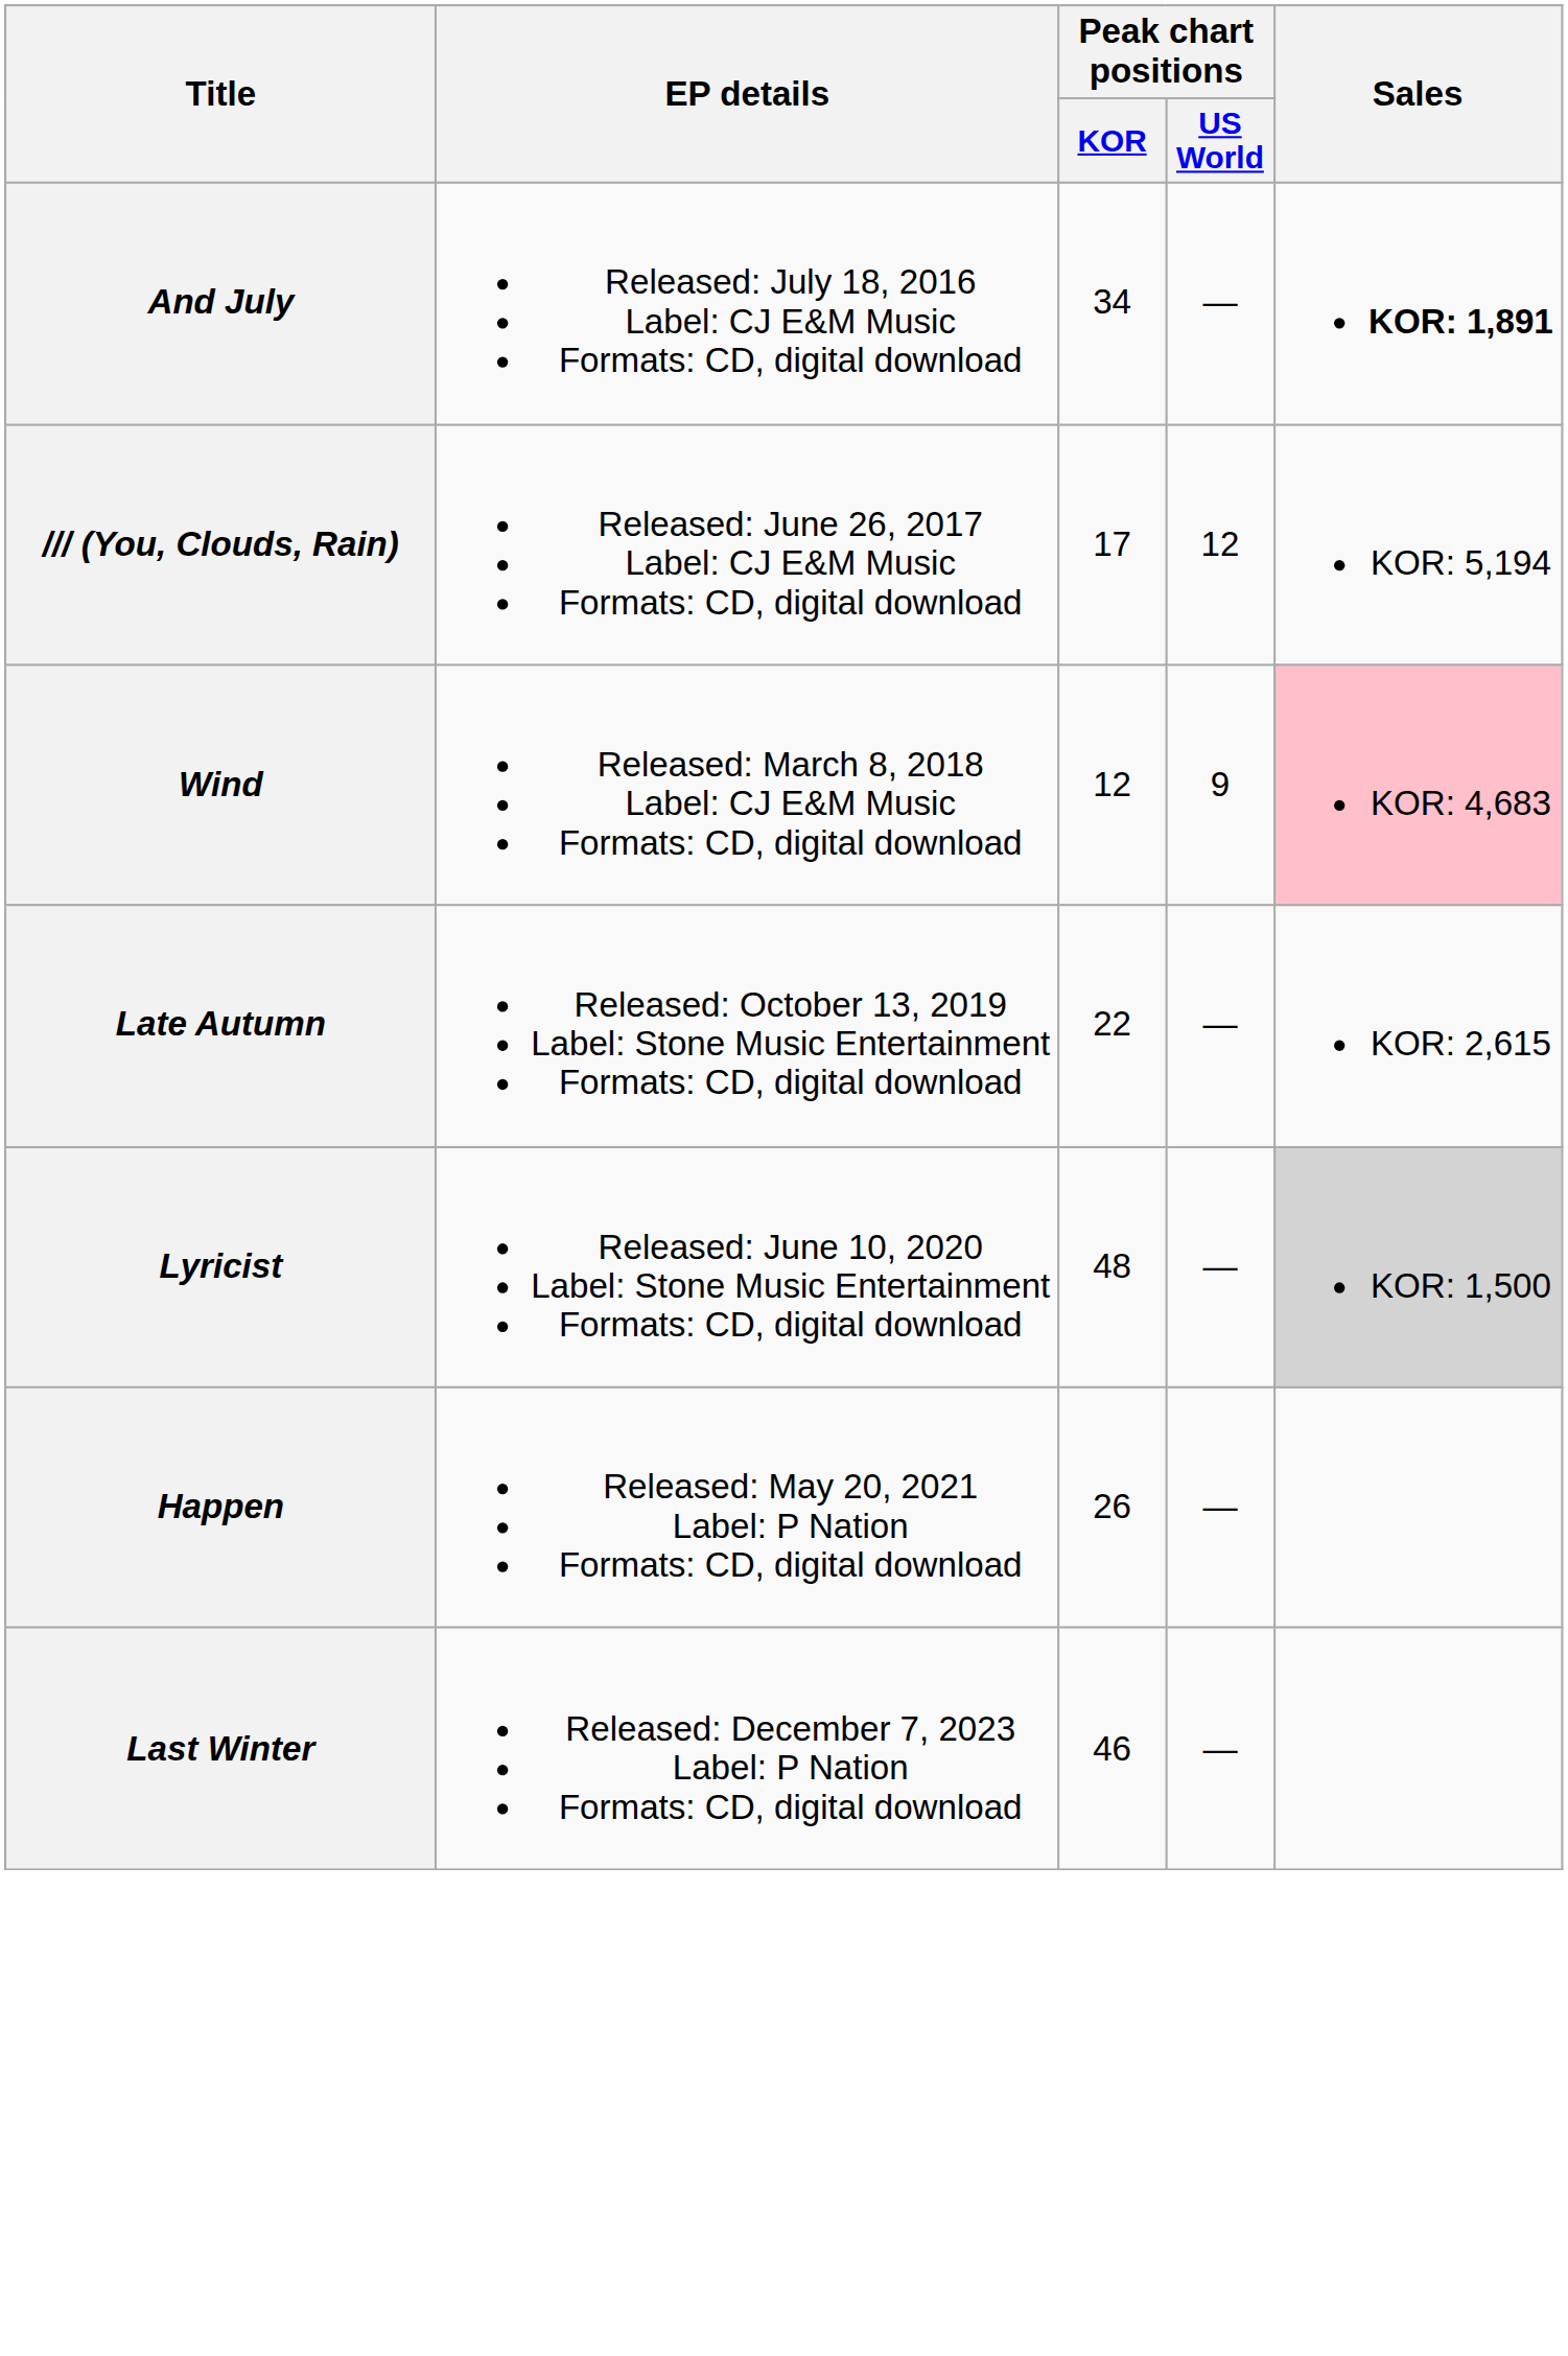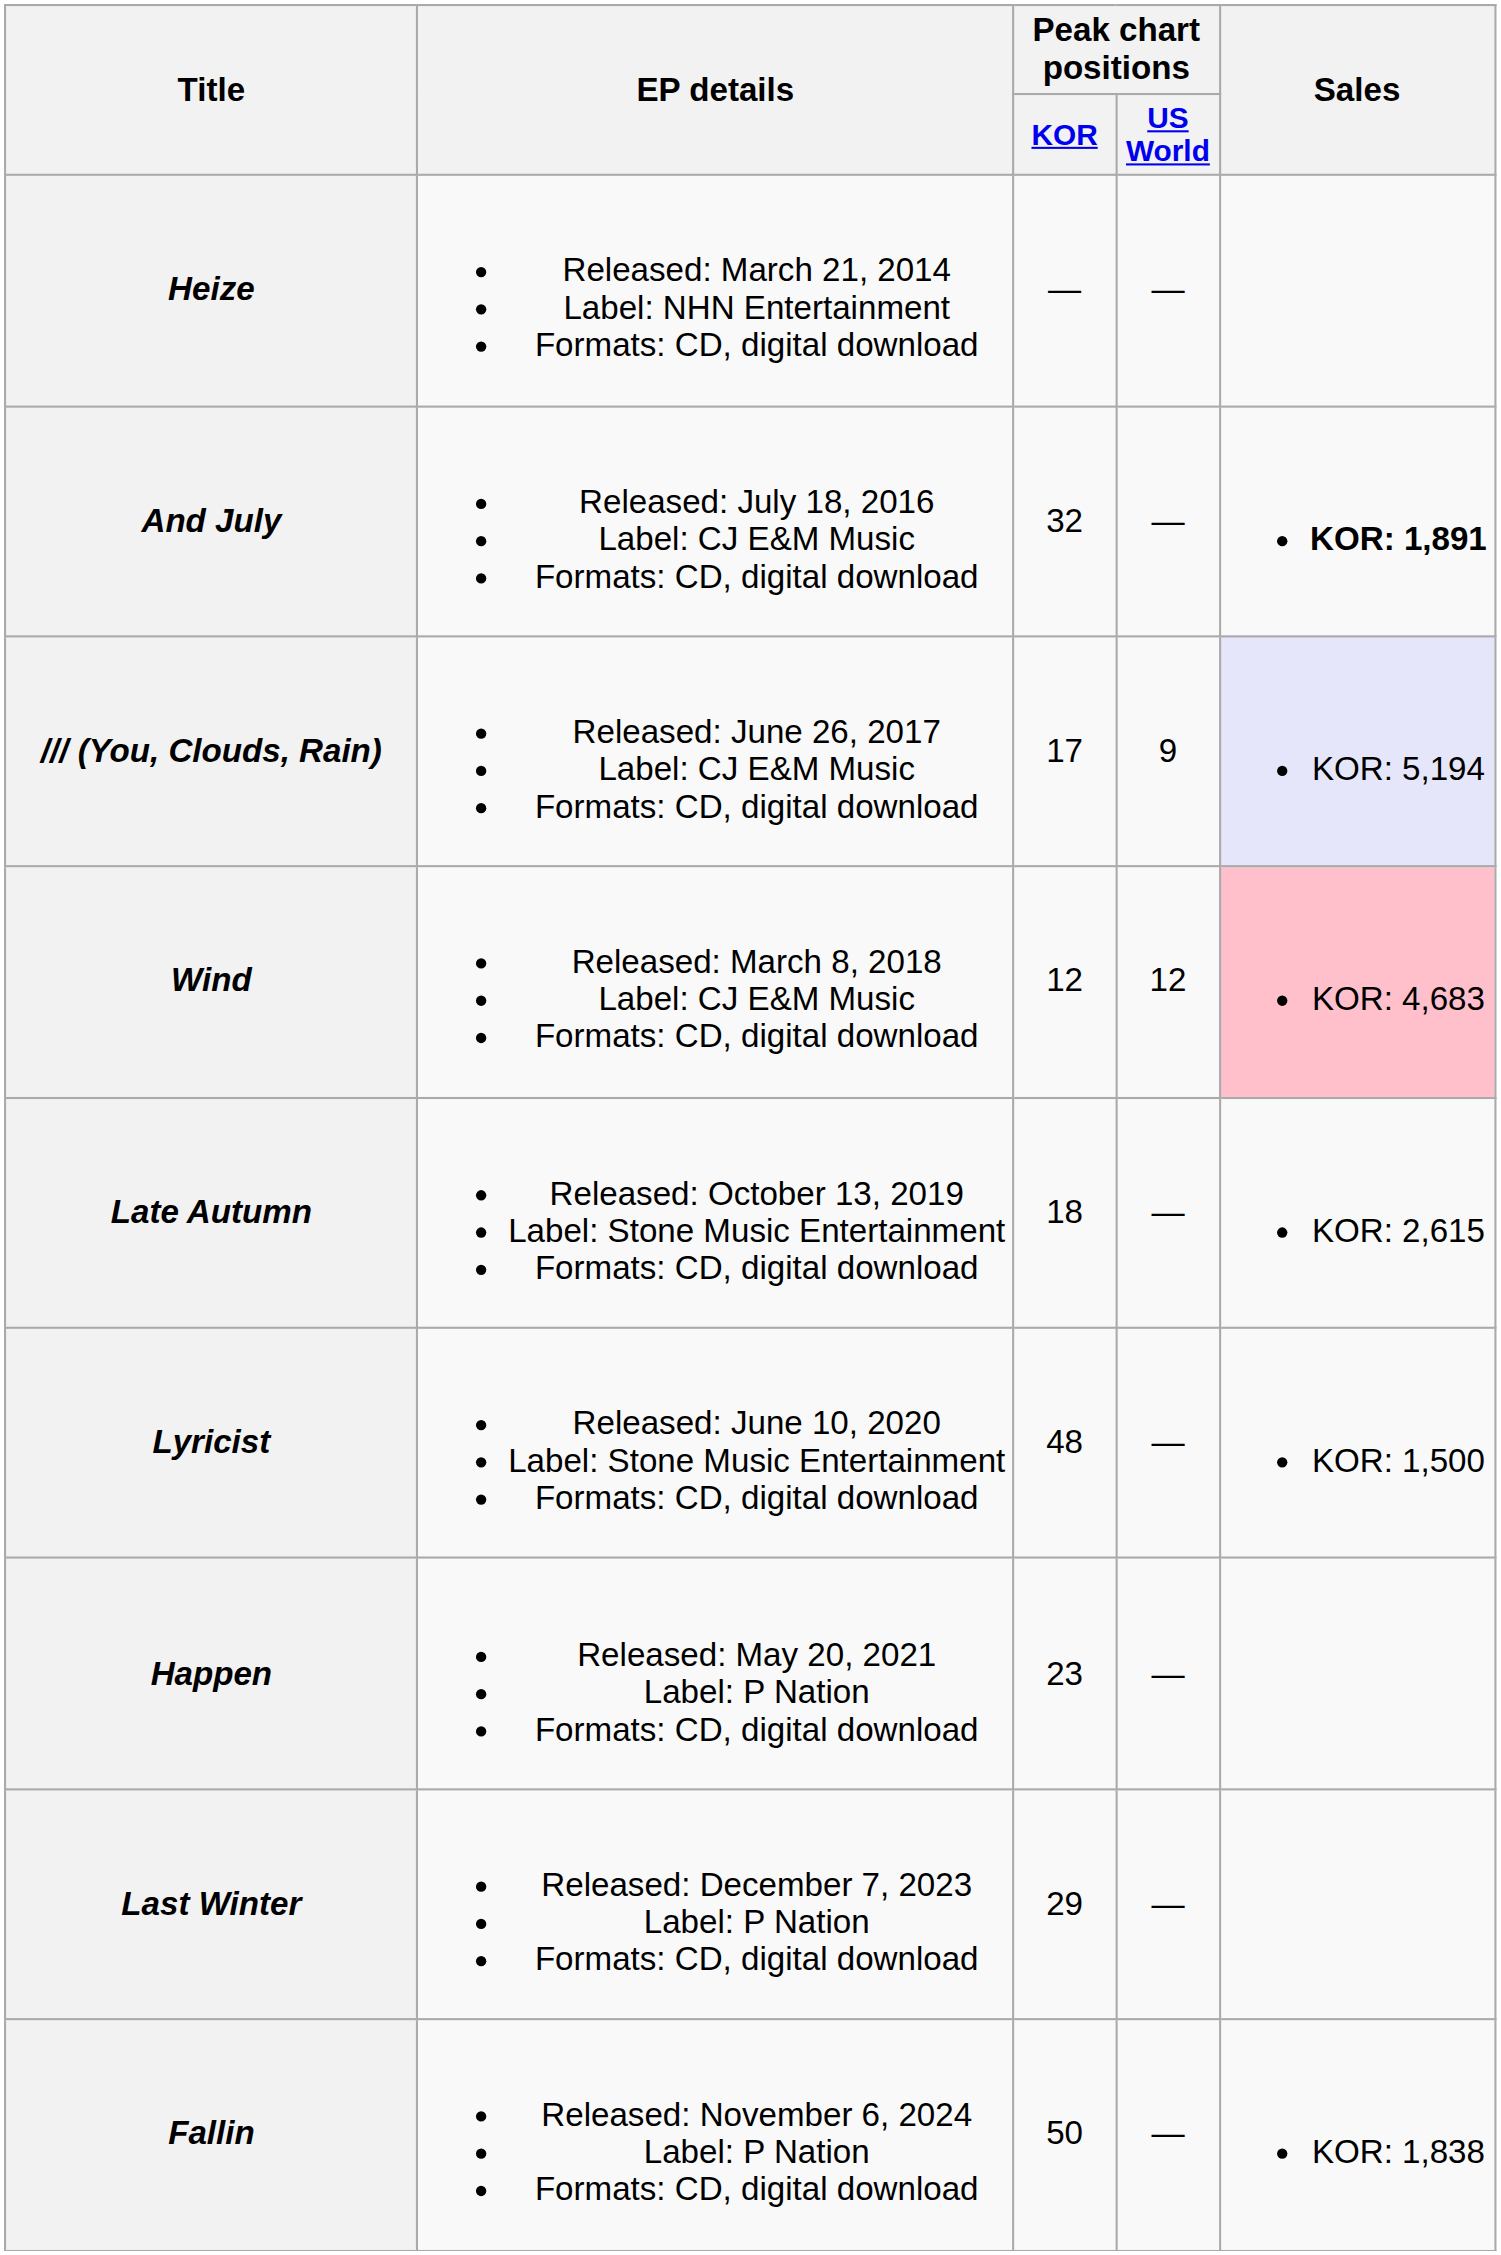+ row: Heize | Released: March 21, 2014 Label: NHN Entertainment Formats: CD, digital download | — | —
And July | Peak chart positions / KOR: 34 -> 32
/// (You, Clouds, Rain) | Peak chart positions / US World: 12 -> 9
/// (You, Clouds, Rain) | Sales: no background -> lavender background
Wind | Peak chart positions / US World: 9 -> 12
Late Autumn | Peak chart positions / KOR: 22 -> 18
Lyricist | Sales: lightgrey background -> no background
Happen | Peak chart positions / KOR: 26 -> 23
Last Winter | Peak chart positions / KOR: 46 -> 29
+ row: Fallin | Released: November 6, 2024 Label: P Nation Formats: CD, digital download | 50 | — | KOR: 1,838
